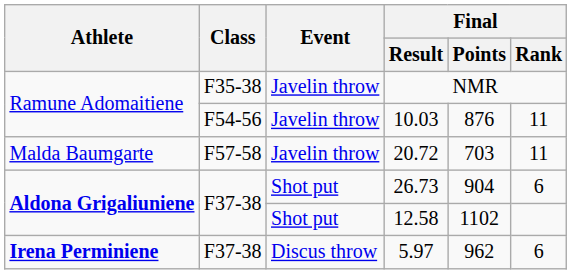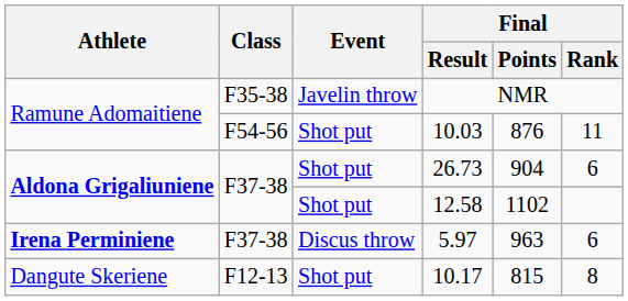10.03 | Event: Javelin throw -> Shot put
- row: Malda Baumgarte | F57-58 | Javelin throw | 20.72 | 703 | 11
5.97 | Final / Points: 962 -> 963
+ row: Dangute Skeriene | F12-13 | Shot put | 10.17 | 815 | 8
